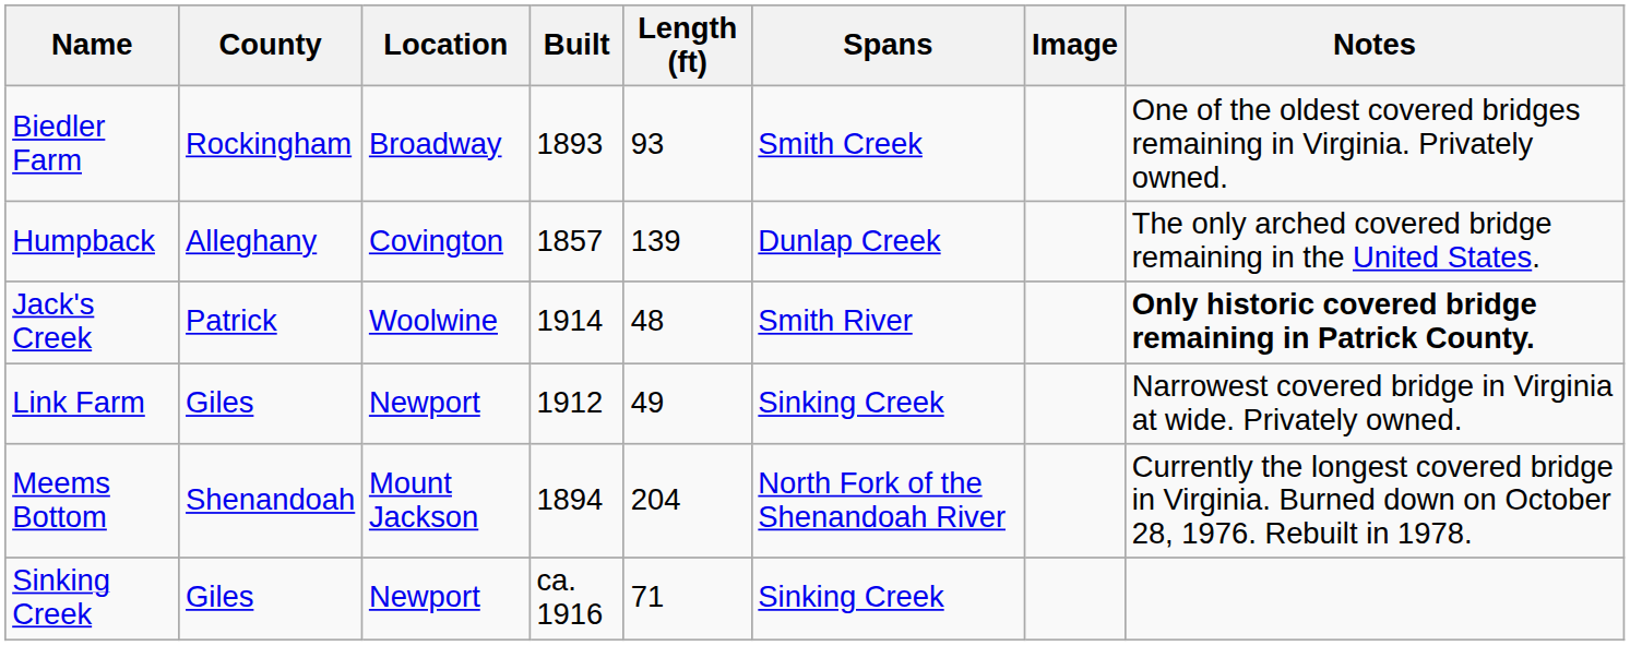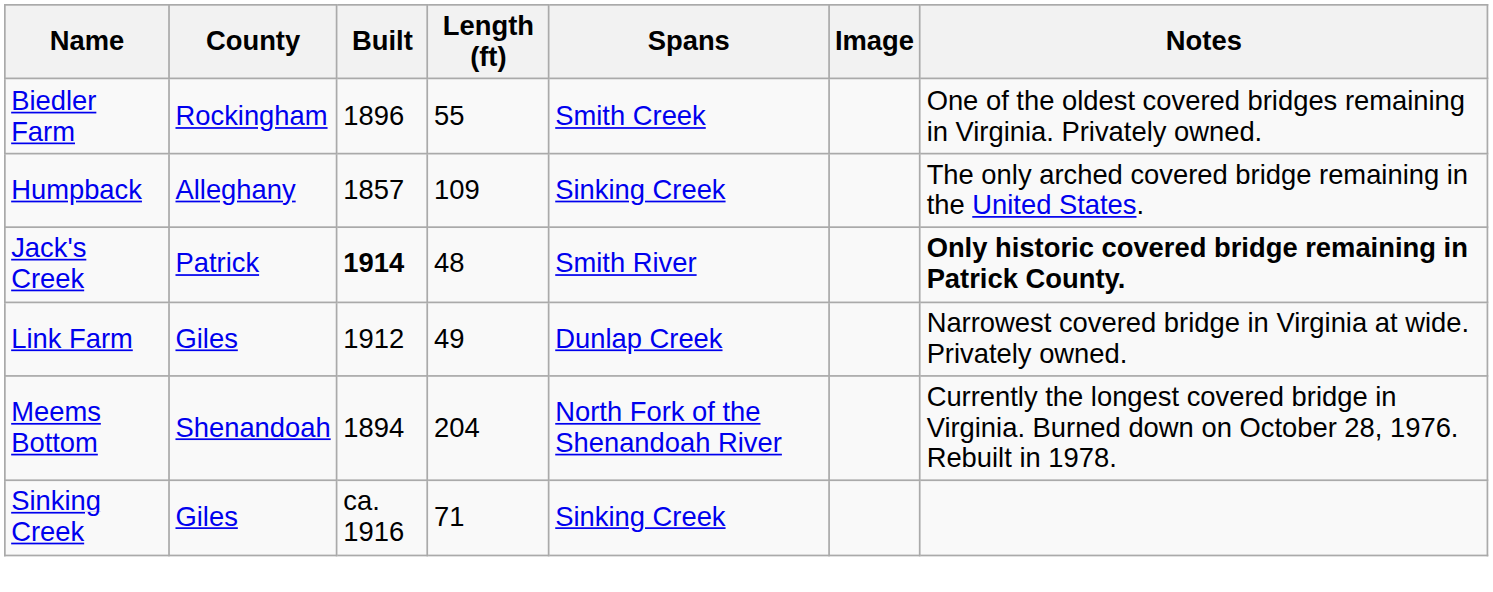- column: Location | Broadway | Covington | Woolwine | Newport | Mount Jackson | Newport
Biedler Farm | Built: 1893 -> 1896
Biedler Farm | Length (ft): 93 -> 55
Humpback | Length (ft): 139 -> 109
Humpback | Spans: Dunlap Creek -> Sinking Creek
Jack's Creek | Built: normal -> bold
Link Farm | Spans: Sinking Creek -> Dunlap Creek
